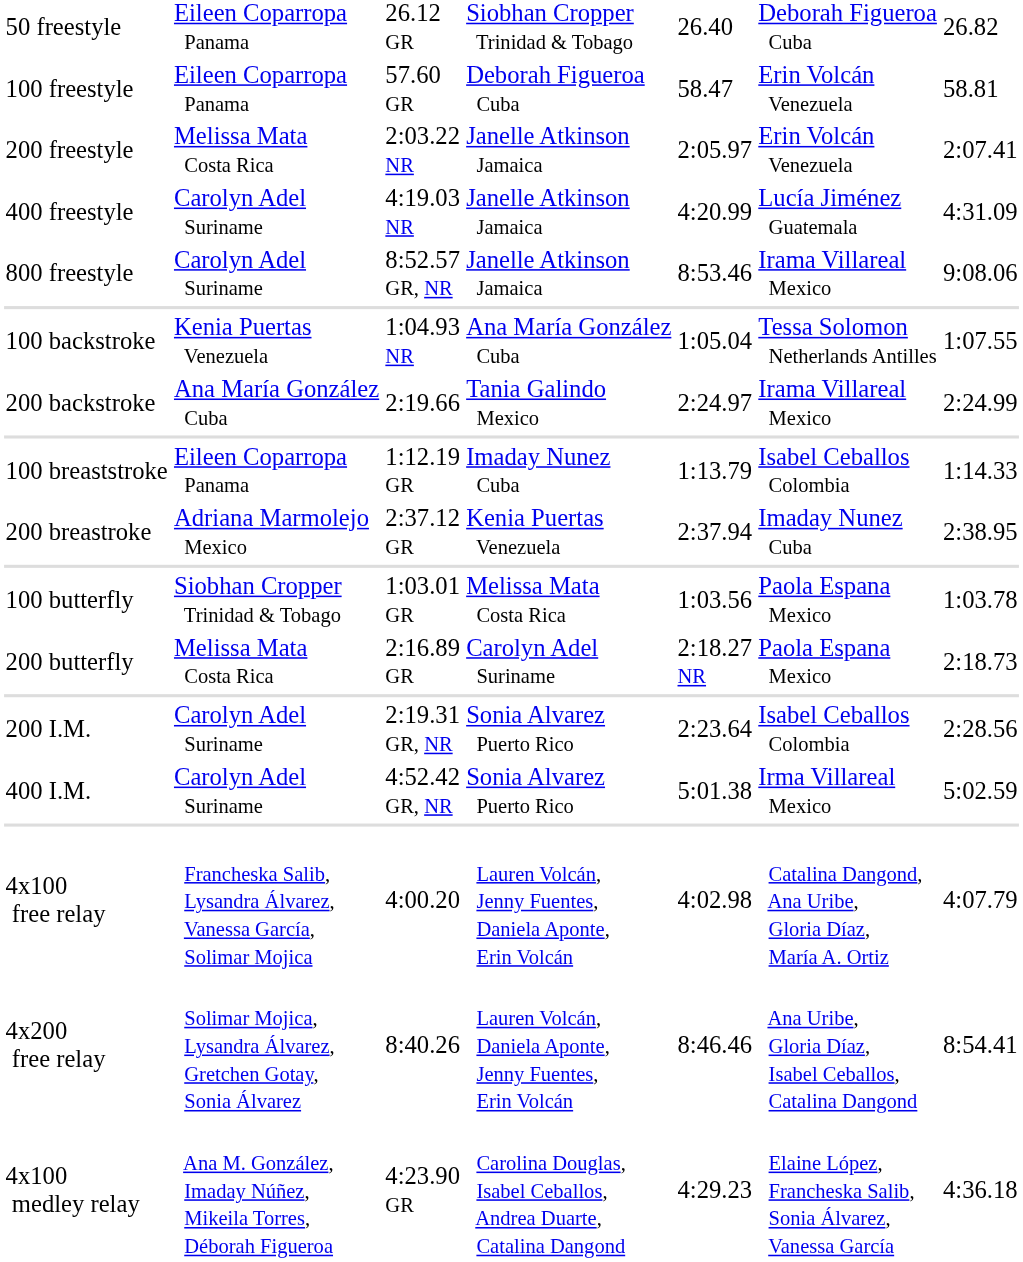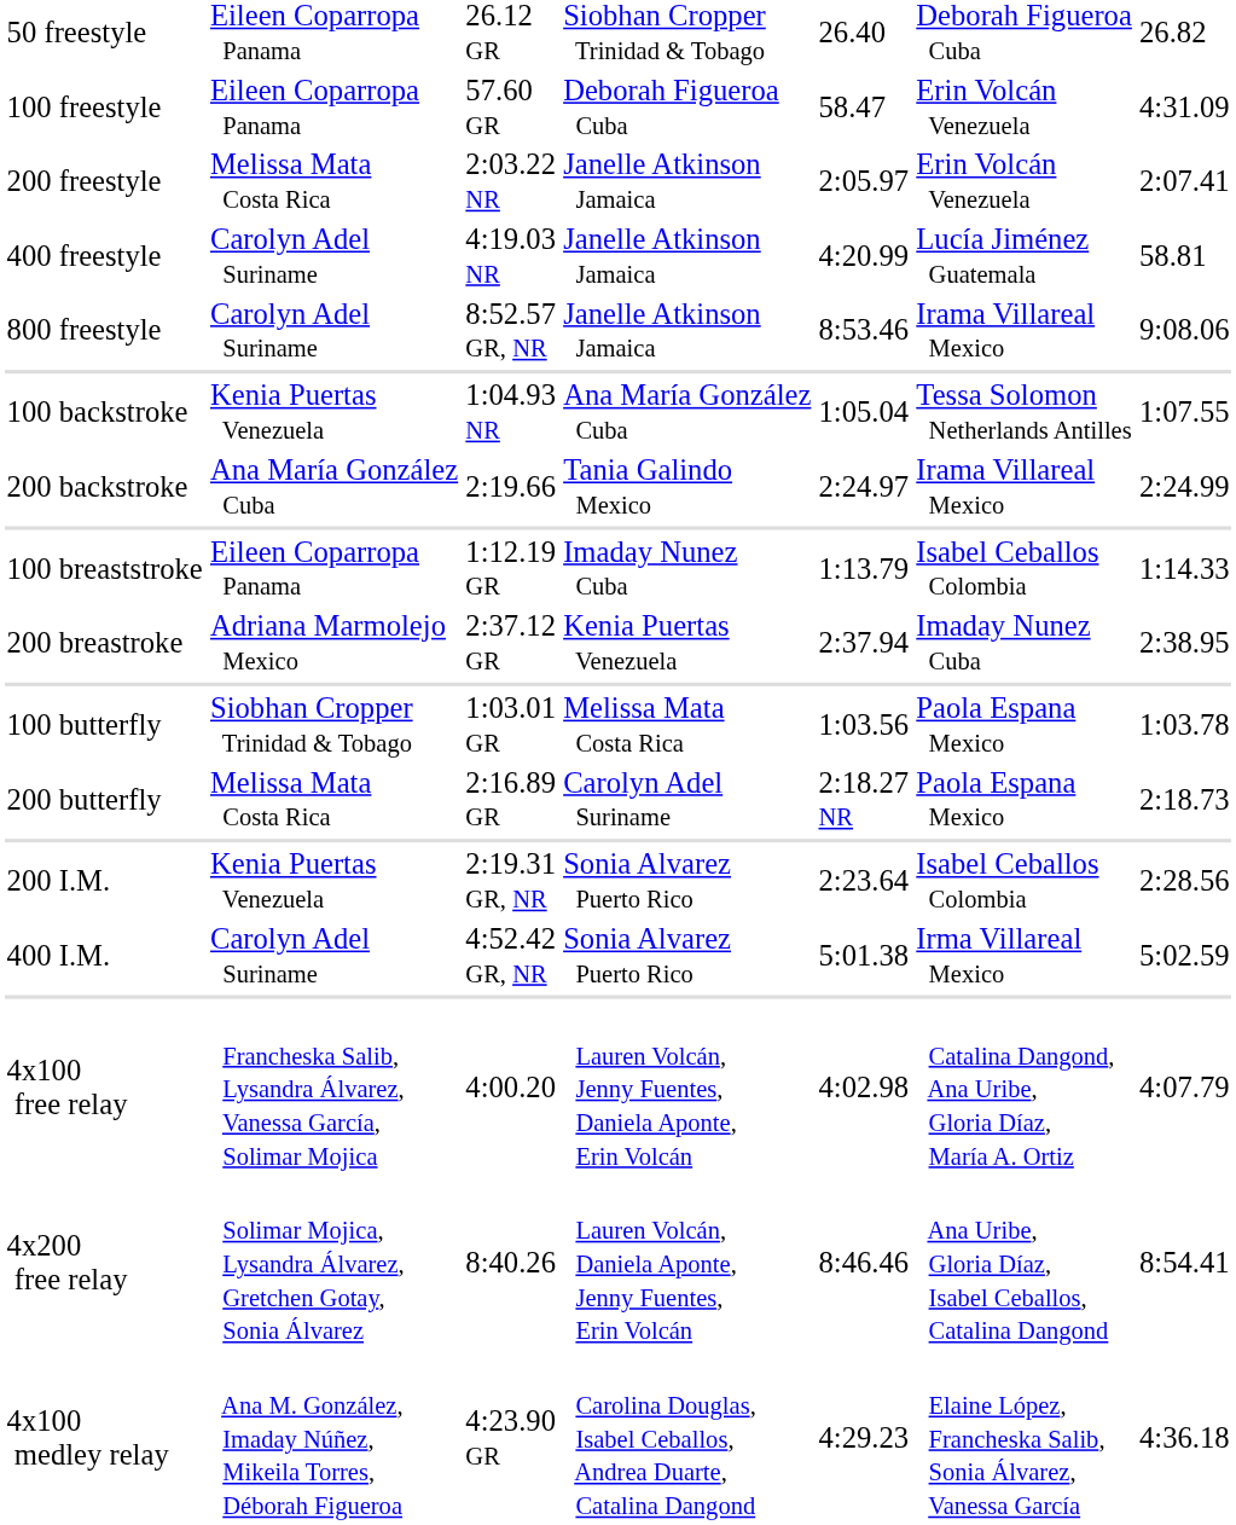100 freestyle | column 7: 58.81 -> 4:31.09
400 freestyle | column 7: 4:31.09 -> 58.81
200 I.M. | column 2: Carolyn Adel Suriname -> Kenia Puertas Venezuela
